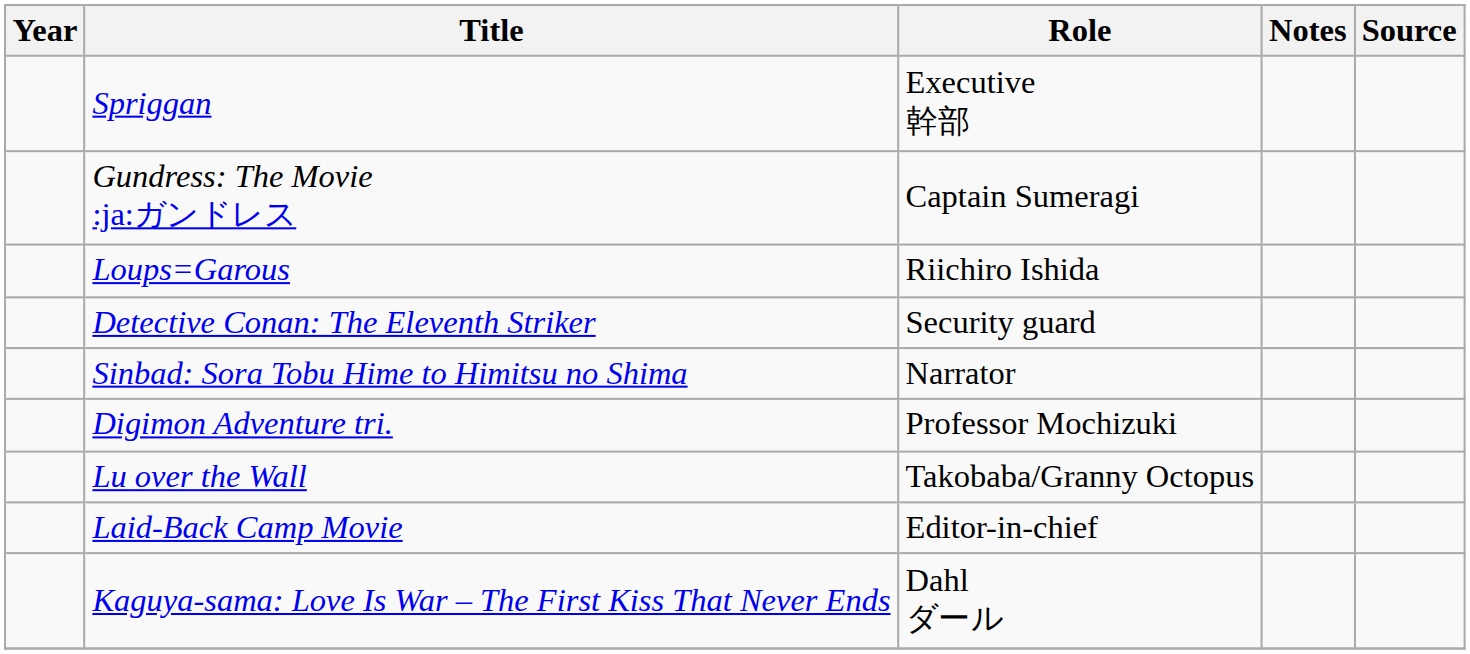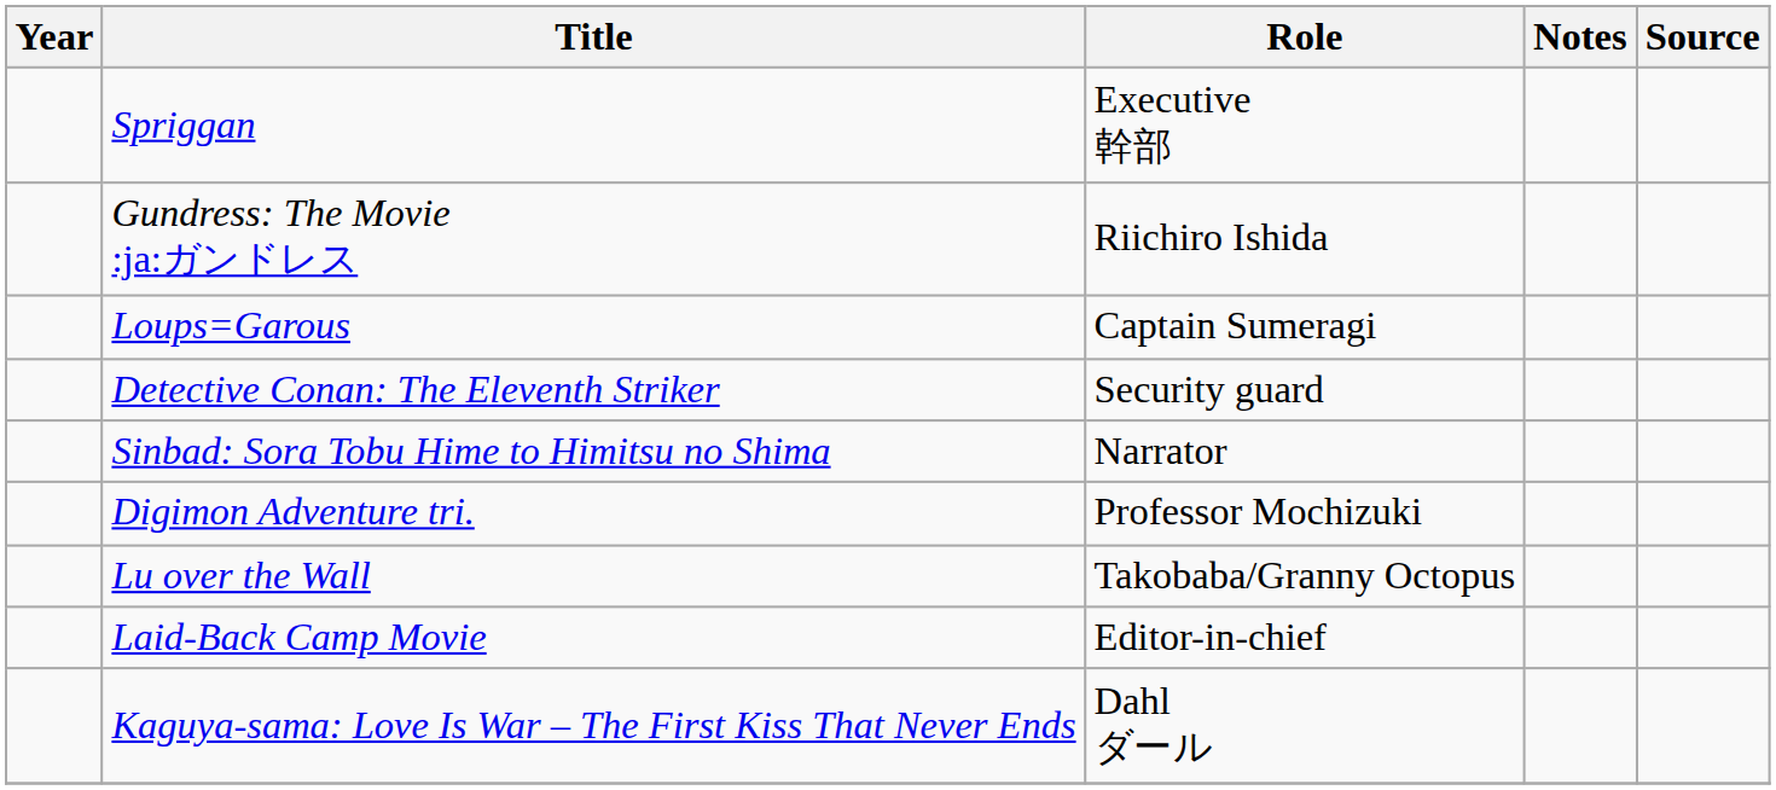Gundress: The Movie :ja:ガンドレス | Role: Captain Sumeragi -> Riichiro Ishida
Loups=Garous | Role: Riichiro Ishida -> Captain Sumeragi
